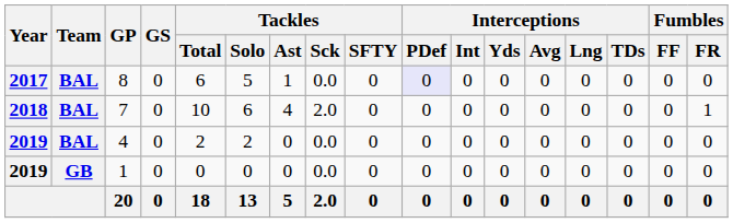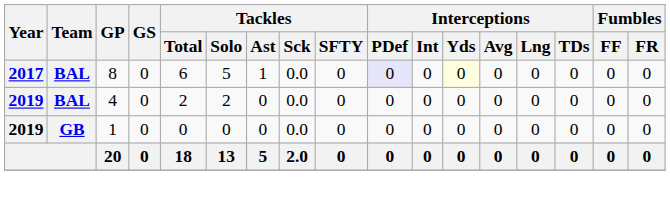8 | Interceptions / Yds: no background -> lightyellow background
- row: 2018 | BAL | 7 | 0 | 10 | 6 | 4 | 2.0 | 0 | 0 | 0 | 0 | 0 | 0 | 0 | 0 | 1
